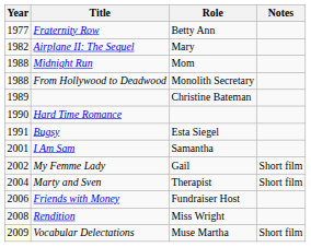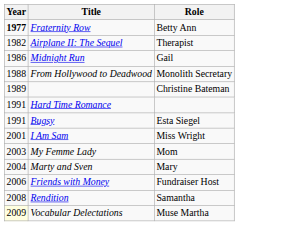- column: Notes | Short film | Short film | Short film
Fraternity Row | Year: normal -> bold
Airplane II: The Sequel | Role: Mary -> Therapist
Midnight Run | Year: 1988 -> 1986
Midnight Run | Role: Mom -> Gail
Hard Time Romance | Year: 1990 -> 1991
I Am Sam | Role: Samantha -> Miss Wright
My Femme Lady | Year: 2002 -> 2003
My Femme Lady | Role: Gail -> Mom
Marty and Sven | Role: Therapist -> Mary
Rendition | Role: Miss Wright -> Samantha
